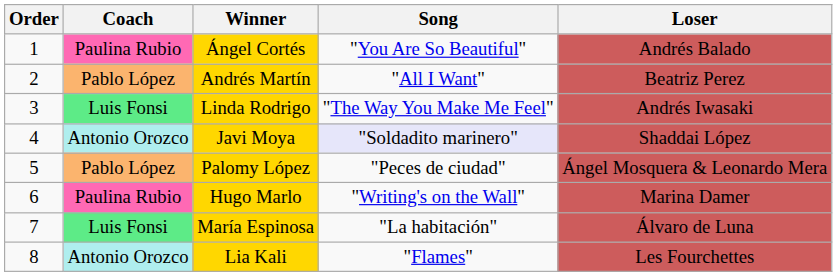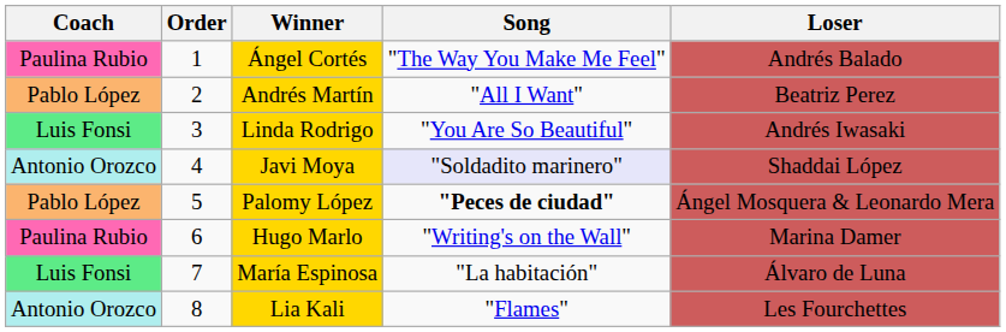columns swapped: Order <-> Coach
Ángel Cortés | Song: "You Are So Beautiful" -> "The Way You Make Me Feel"
Linda Rodrigo | Song: "The Way You Make Me Feel" -> "You Are So Beautiful"
Palomy López | Song: normal -> bold
